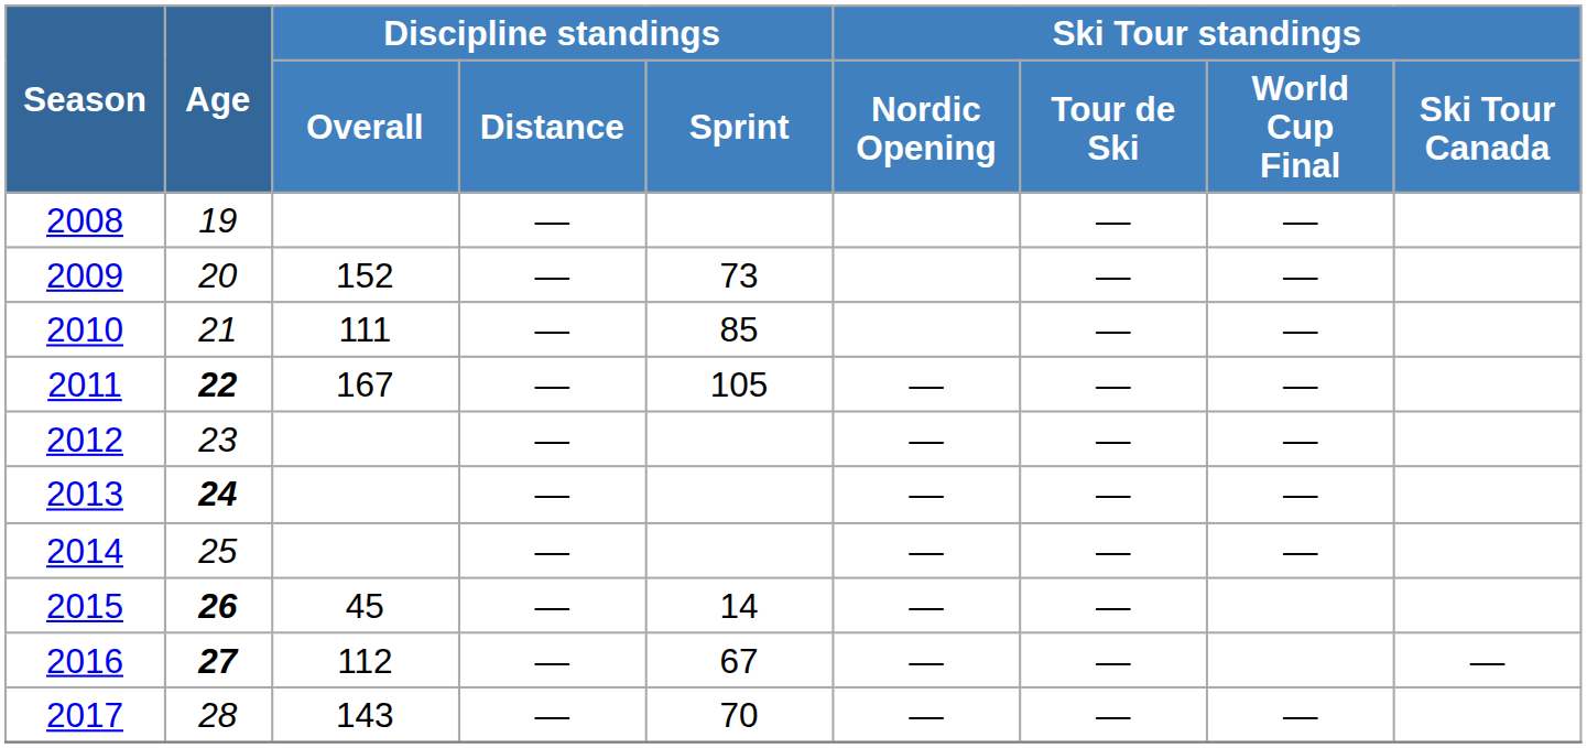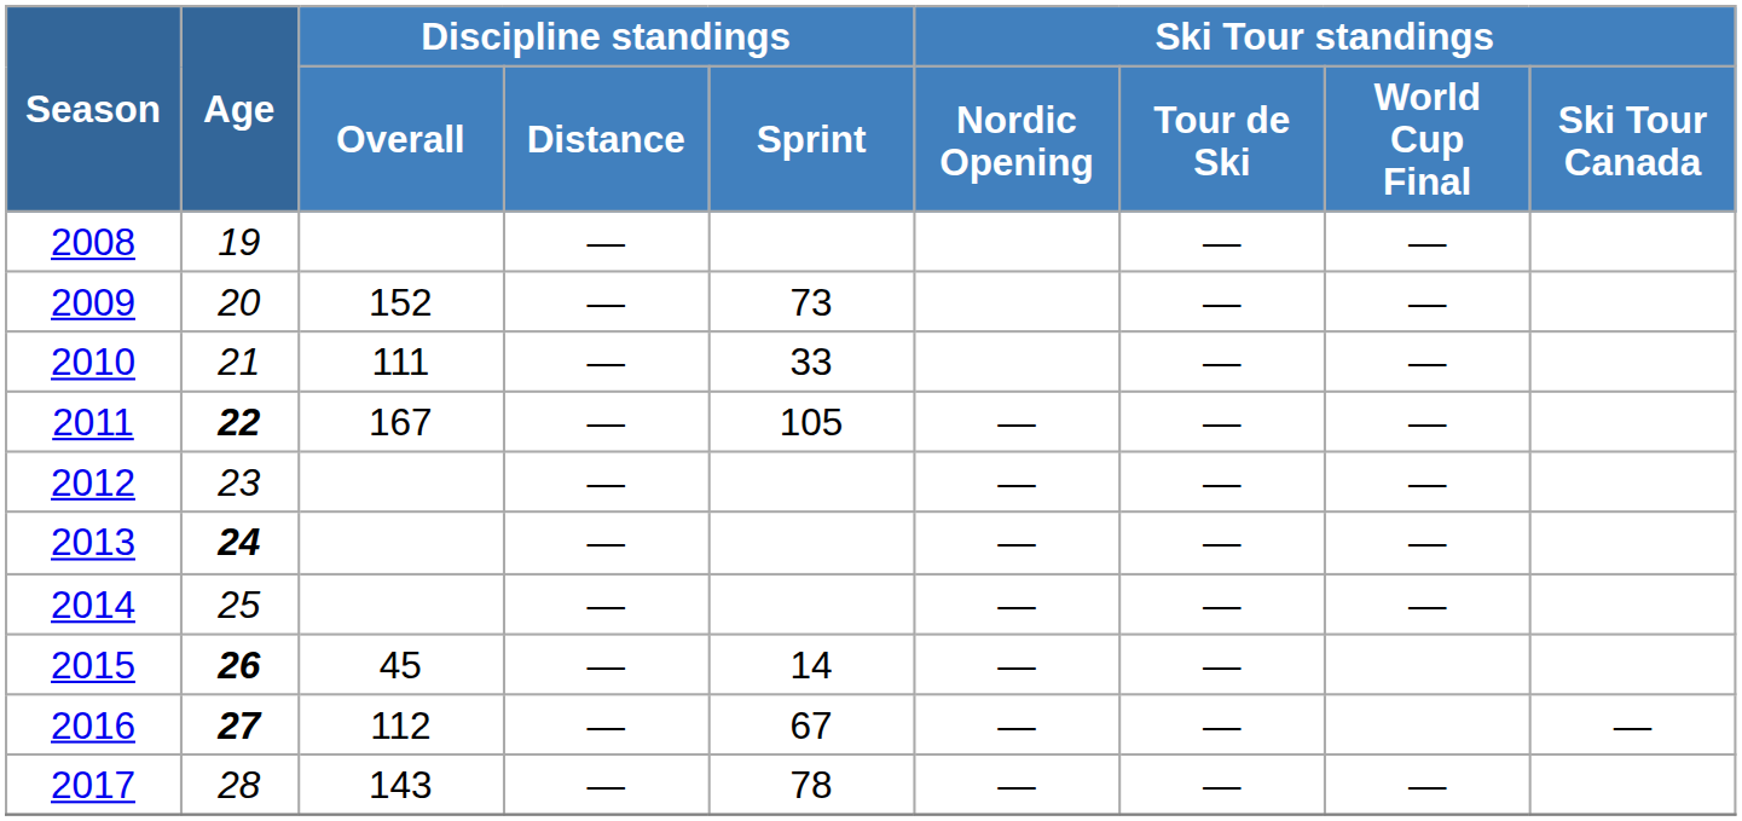2010 | Discipline standings / Sprint: 85 -> 33
2017 | Discipline standings / Sprint: 70 -> 78
